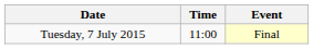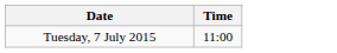- column: Event | Final
